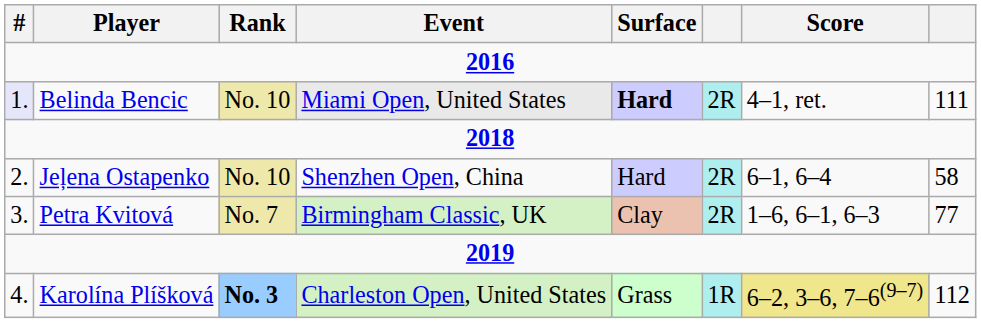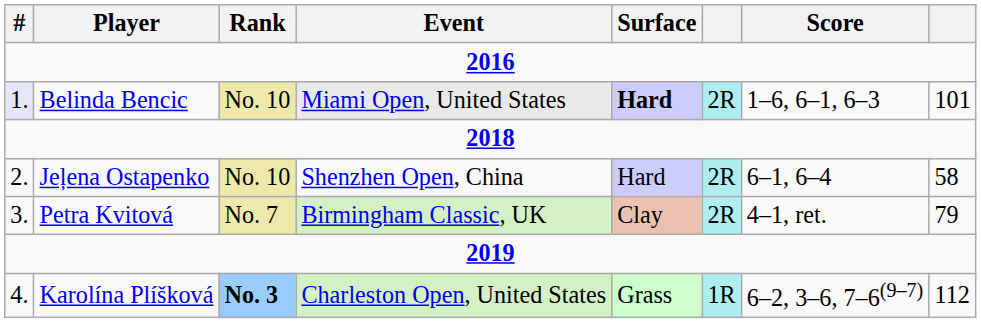Belinda Bencic | Score: 4–1, ret. -> 1–6, 6–1, 6–3
Belinda Bencic | column 8: 111 -> 101
Petra Kvitová | Score: 1–6, 6–1, 6–3 -> 4–1, ret.
Petra Kvitová | column 8: 77 -> 79
Karolína Plíšková | Score: khaki background -> no background
